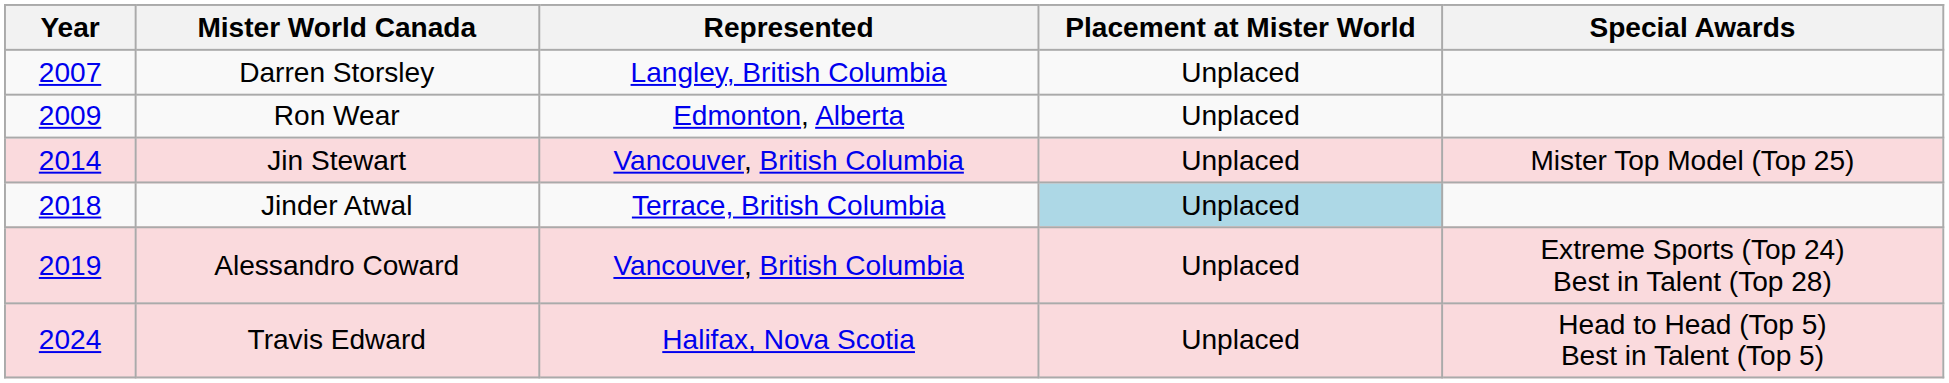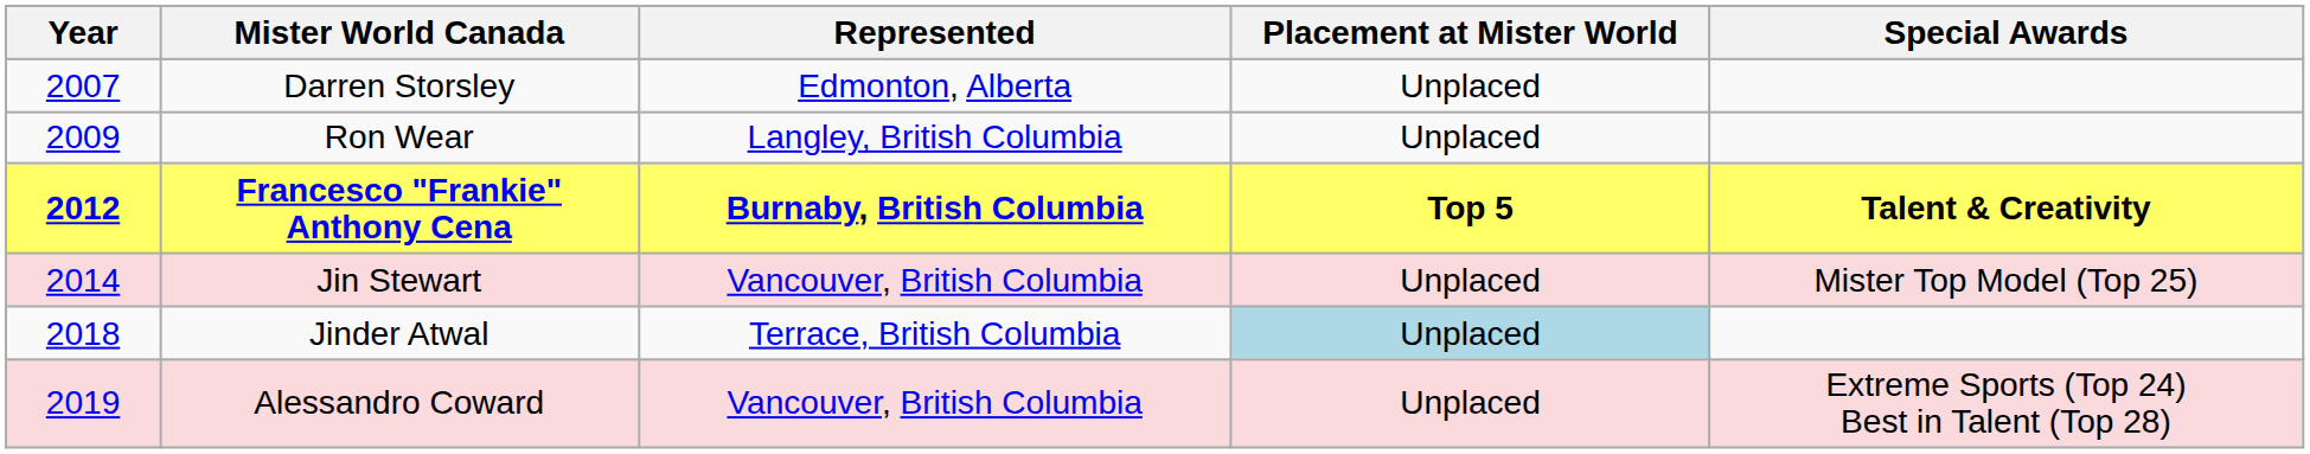Darren Storsley | Represented: Langley, British Columbia -> Edmonton, Alberta
Ron Wear | Represented: Edmonton, Alberta -> Langley, British Columbia
+ row: 2012 | Francesco "Frankie" Anthony Cena | Burnaby, British Columbia | Top 5 | Talent & Creativity
- row: 2024 | Travis Edward | Halifax, Nova Scotia | Unplaced | Head to Head (Top 5) Best in Talent (Top 5)
